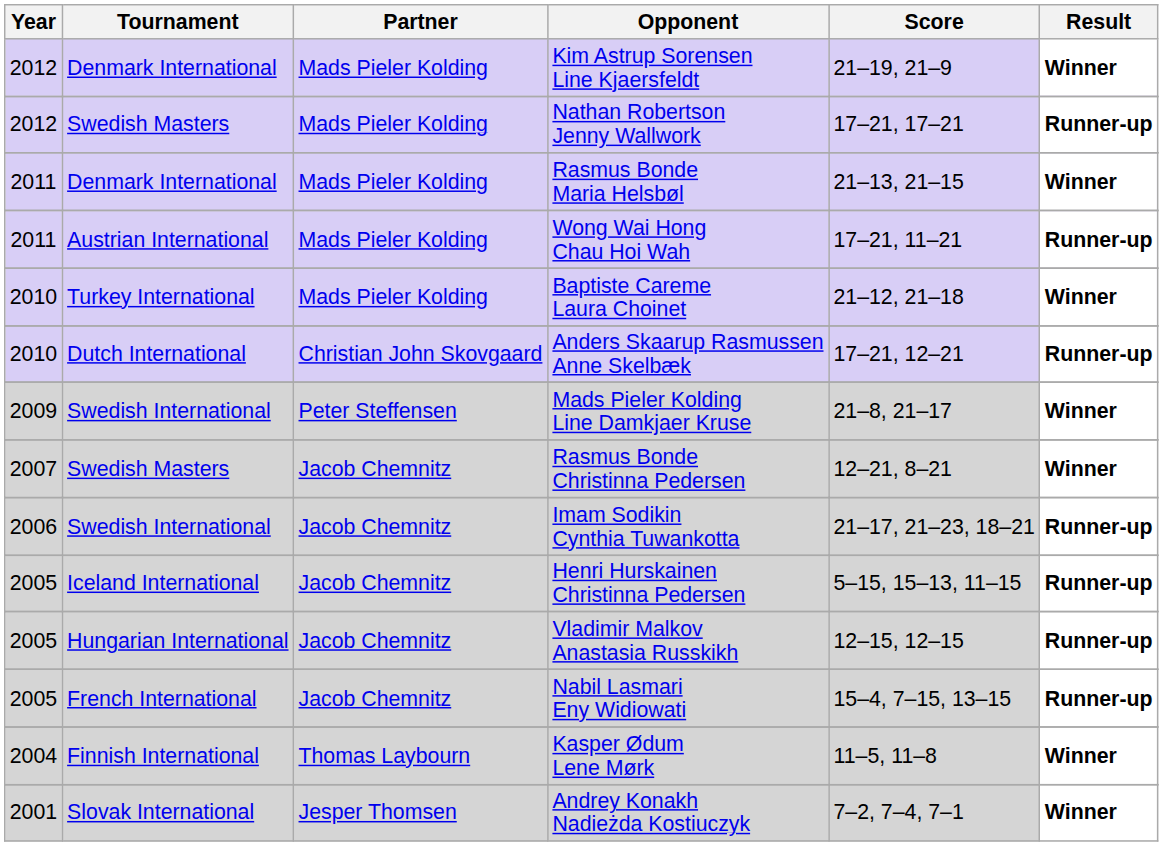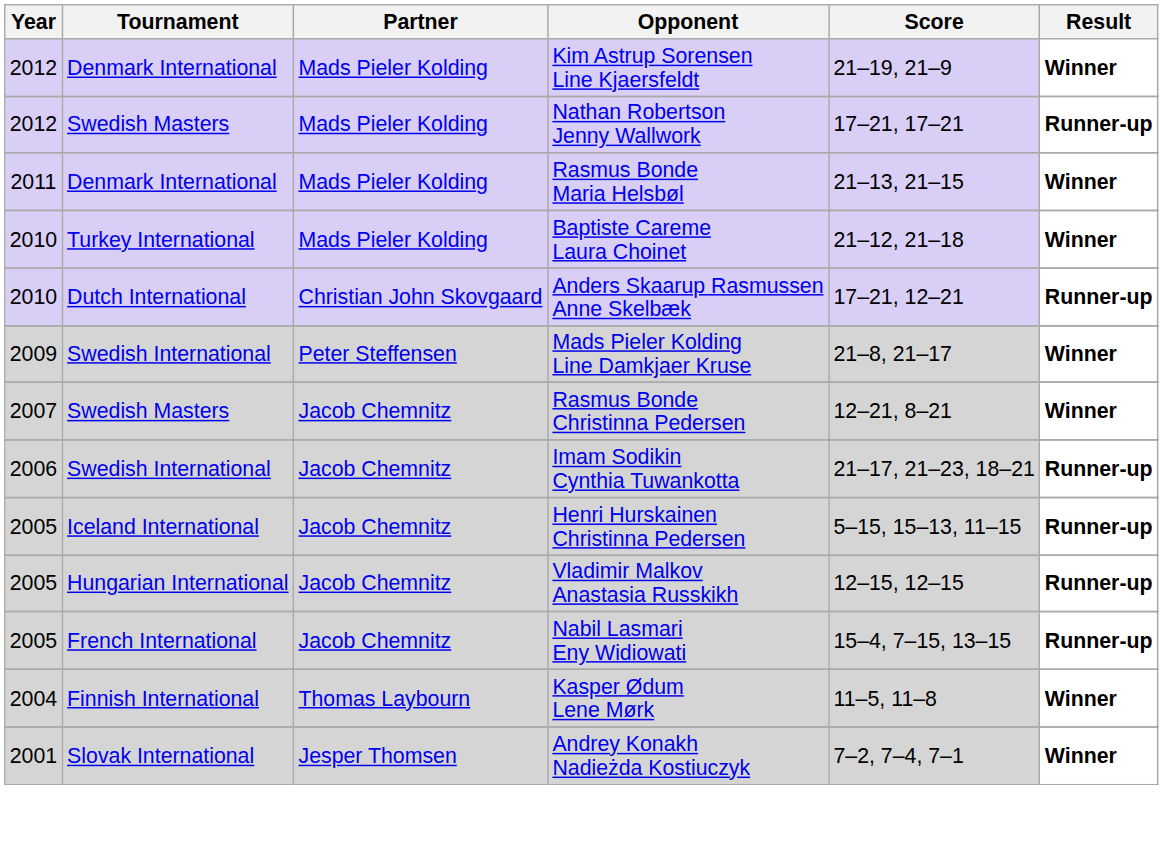- row: 2011 | Austrian International | Mads Pieler Kolding | Wong Wai Hong Chau Hoi Wah | 17–21, 11–21 | Runner-up
